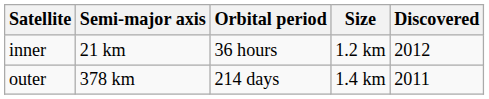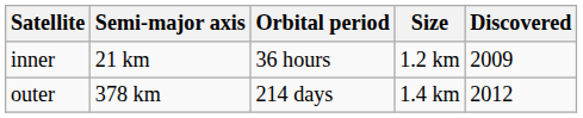inner | Discovered: 2012 -> 2009
outer | Discovered: 2011 -> 2012
